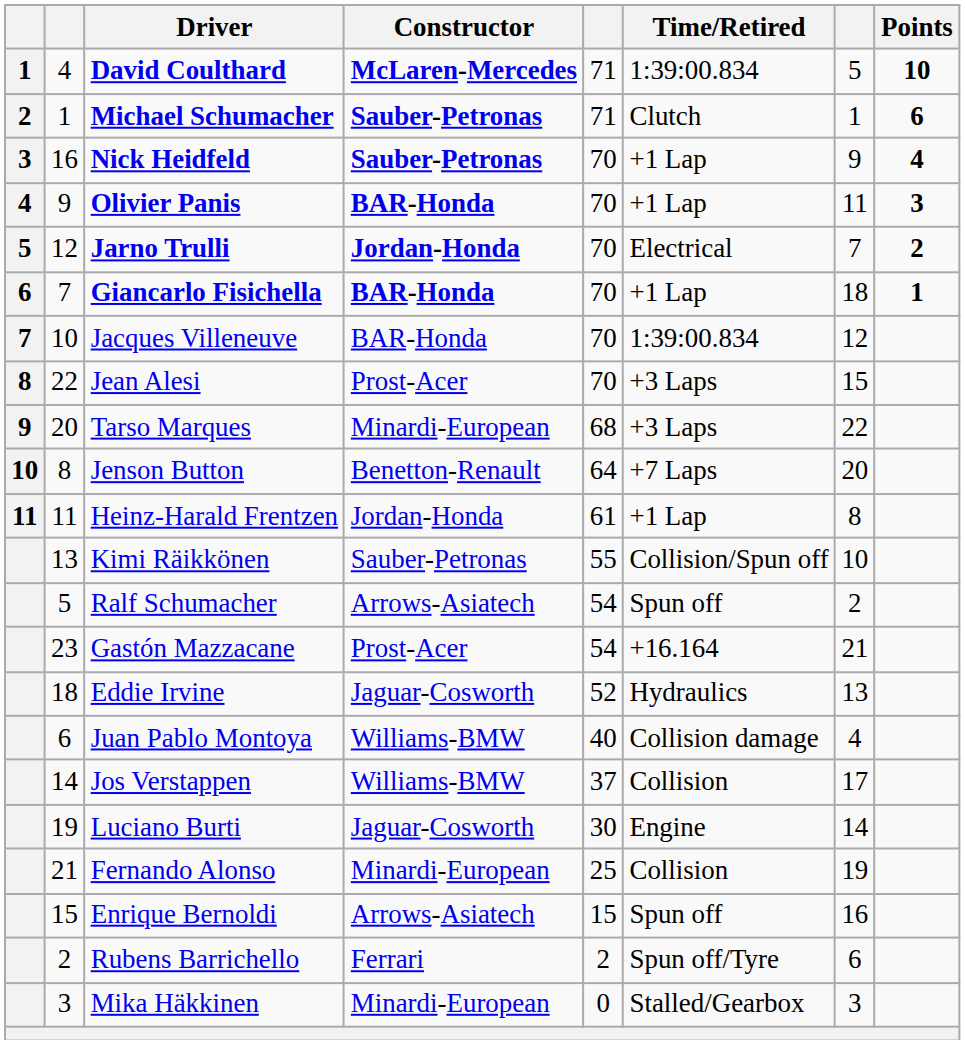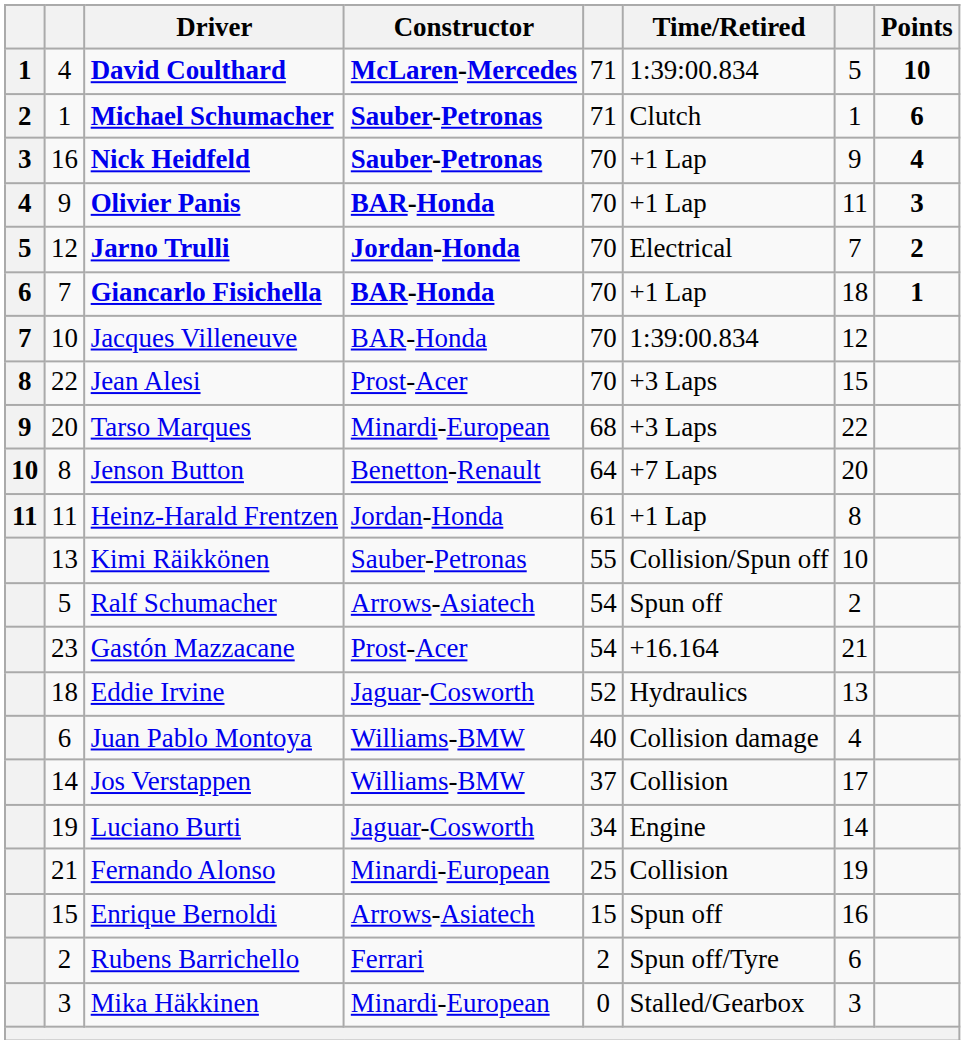Luciano Burti | column 5: 30 -> 34
